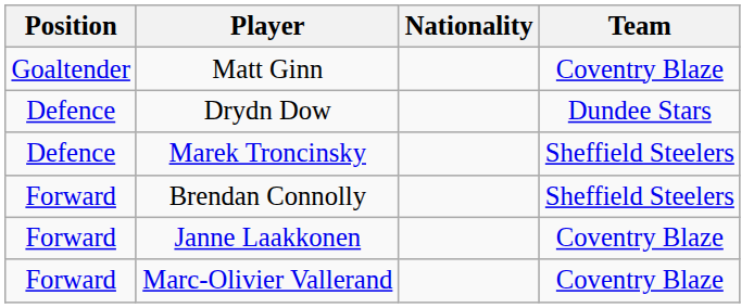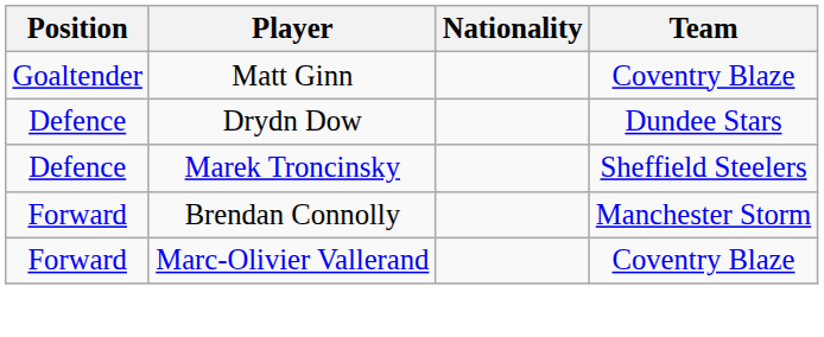Brendan Connolly | Team: Sheffield Steelers -> Manchester Storm
- row: Forward | Janne Laakkonen | Coventry Blaze
